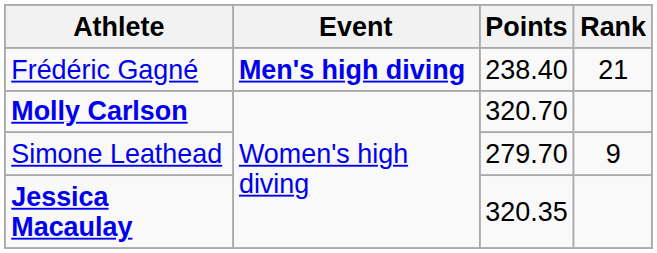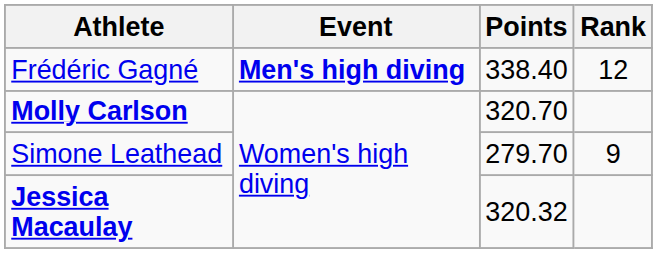Frédéric Gagné | Points: 238.40 -> 338.40
Frédéric Gagné | Rank: 21 -> 12
Jessica Macaulay | Points: 320.35 -> 320.32
